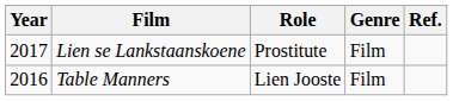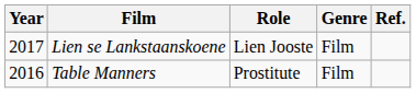Lien se Lankstaanskoene | Role: Prostitute -> Lien Jooste
Table Manners | Role: Lien Jooste -> Prostitute
